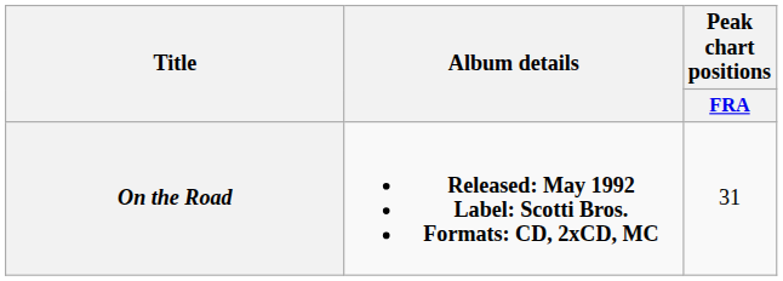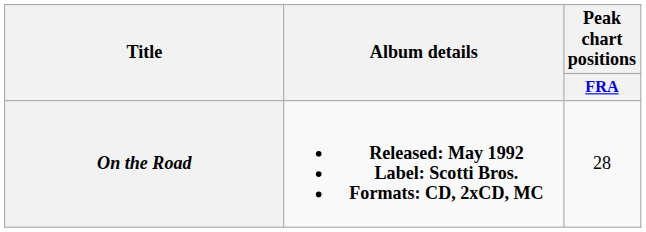On the Road | Peak chart positions / FRA: 31 -> 28
